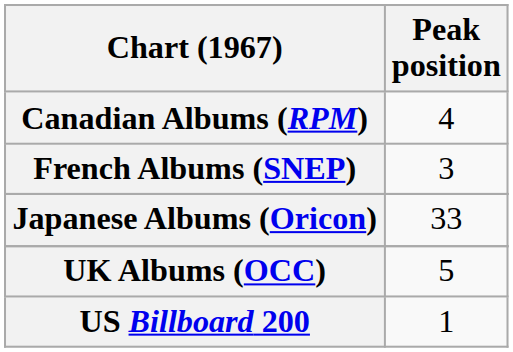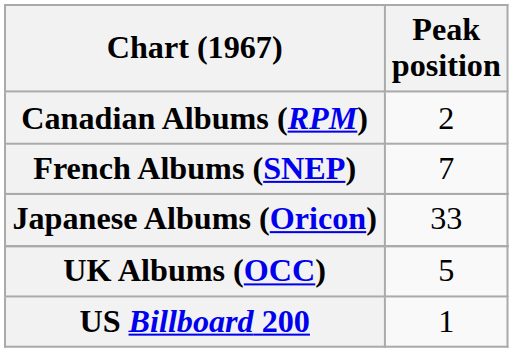Canadian Albums (RPM) | Peak position: 4 -> 2
French Albums (SNEP) | Peak position: 3 -> 7
